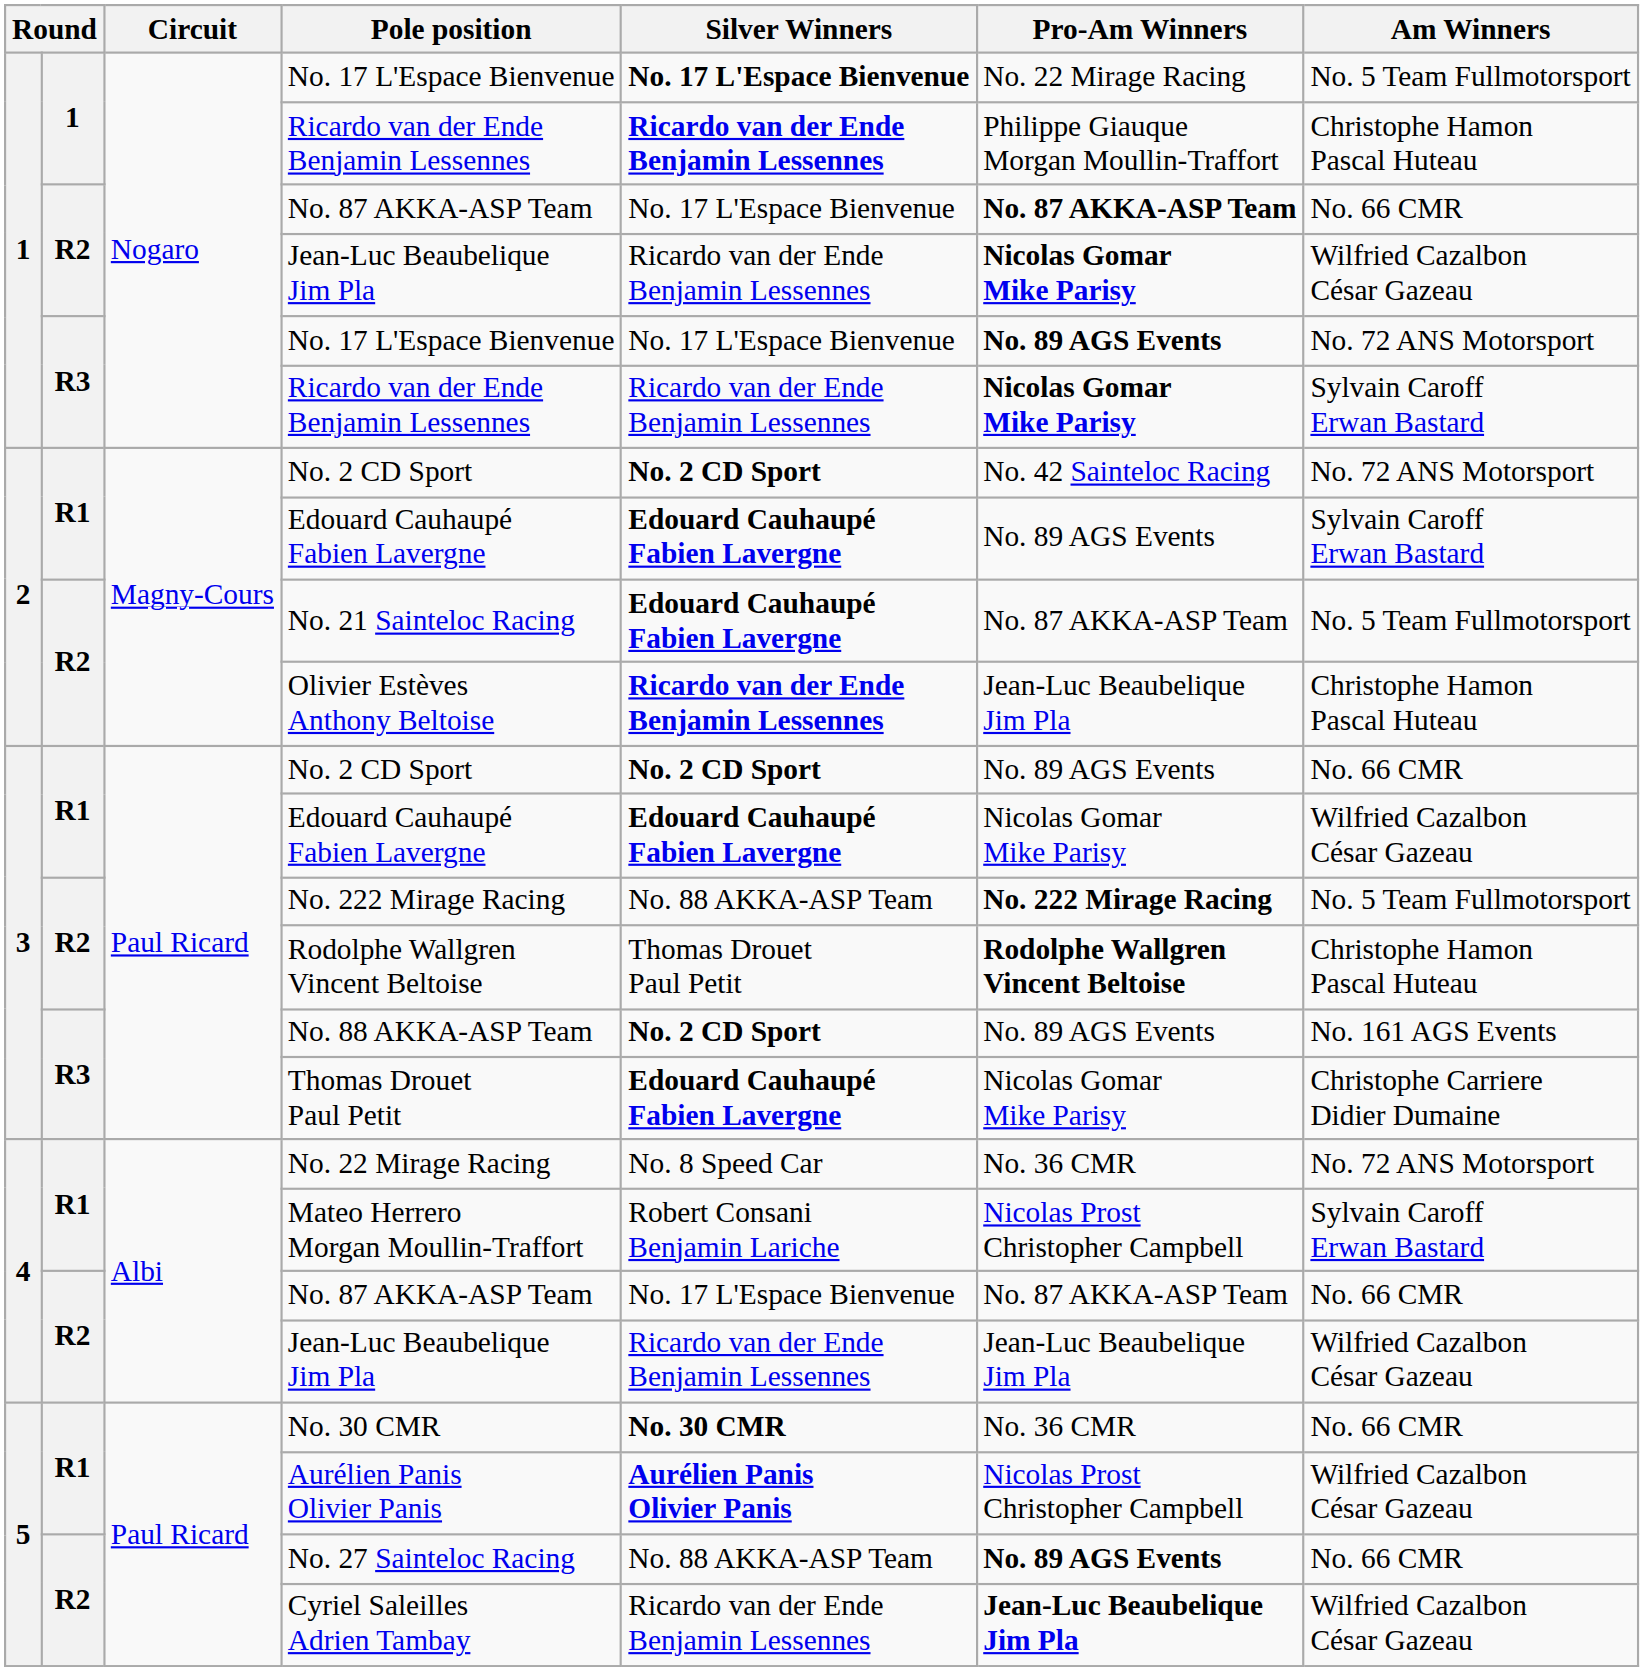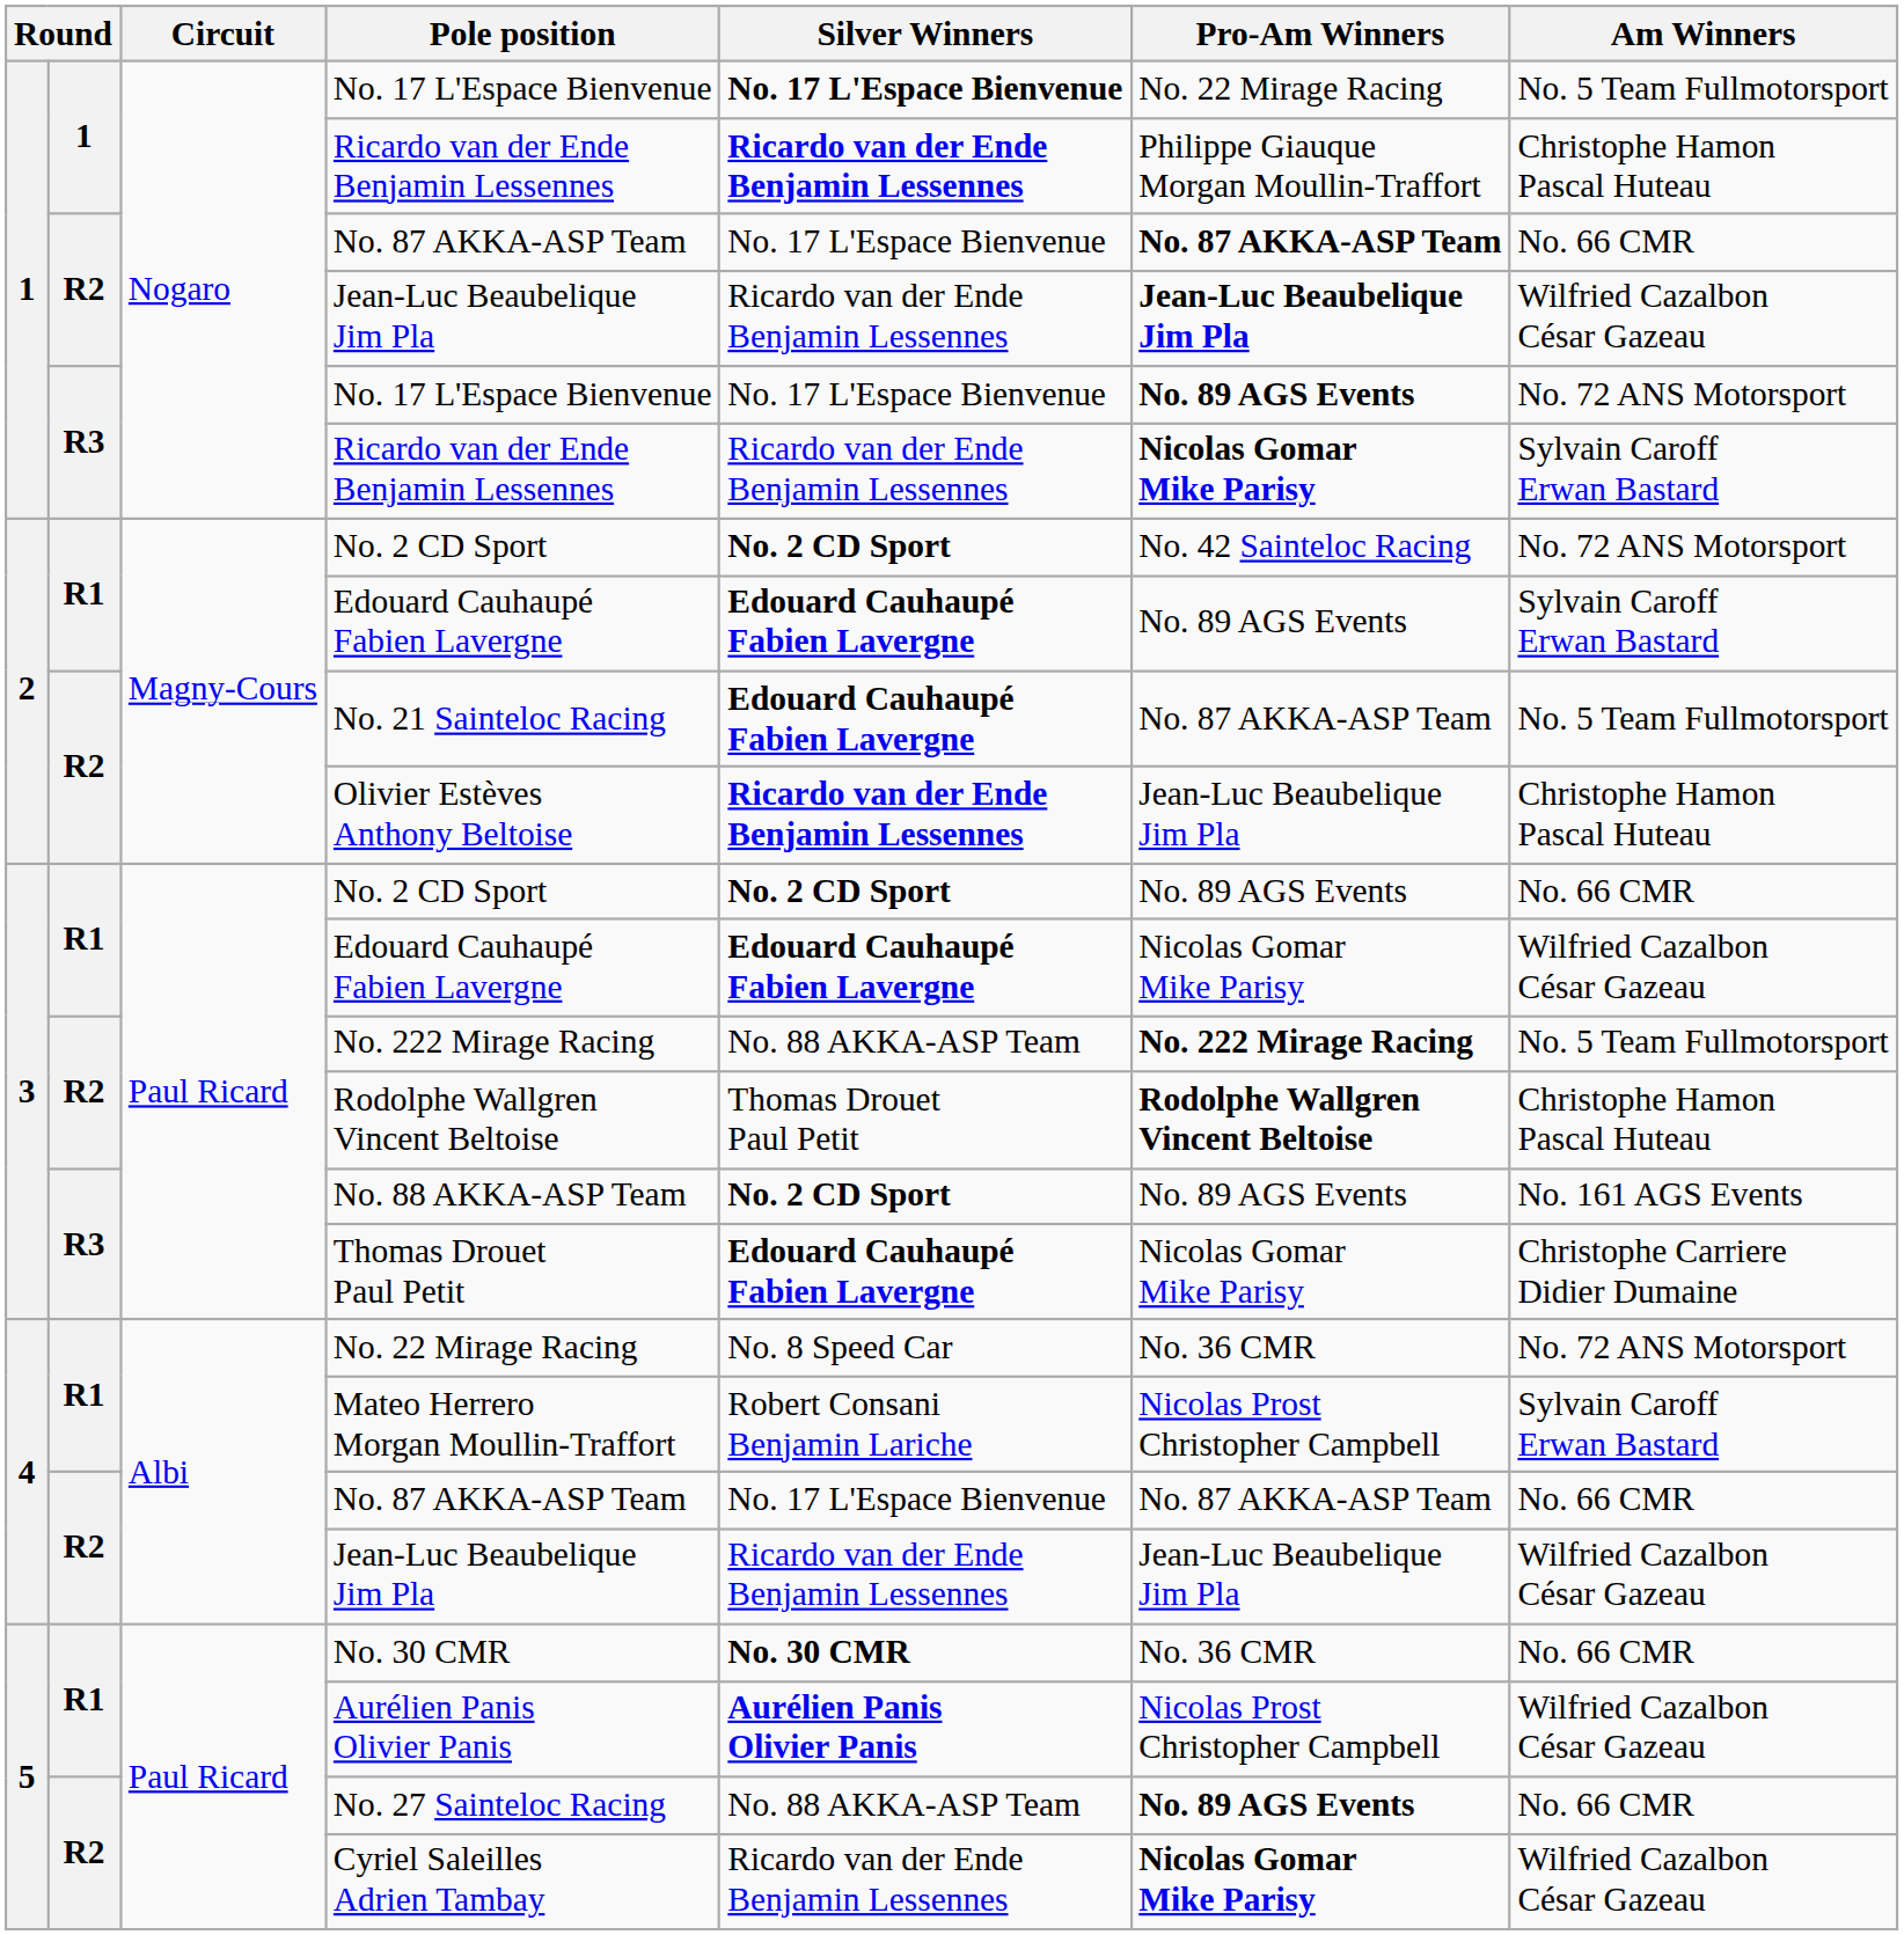1 / Jean-Luc Beaubelique Jim Pla | Pro-Am Winners: Nicolas Gomar Mike Parisy -> Jean-Luc Beaubelique Jim Pla
Cyriel Saleilles Adrien Tambay | Pro-Am Winners: Jean-Luc Beaubelique Jim Pla -> Nicolas Gomar Mike Parisy
